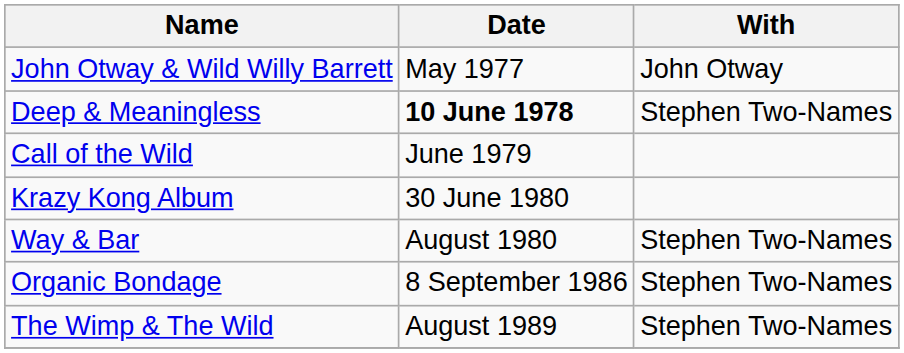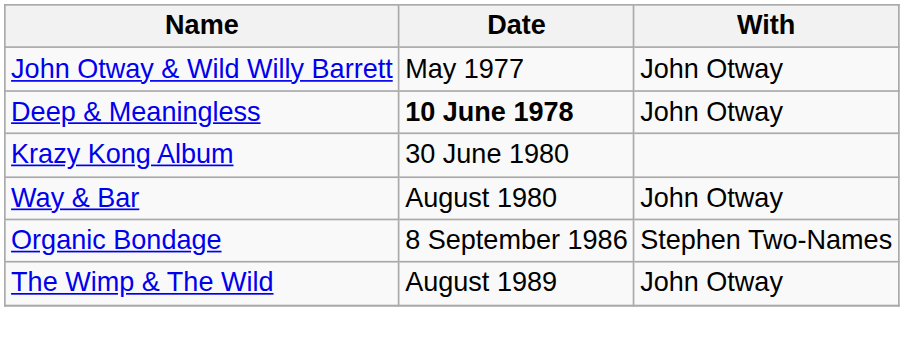Deep & Meaningless | With: Stephen Two-Names -> John Otway
- row: Call of the Wild | June 1979
Way & Bar | With: Stephen Two-Names -> John Otway
The Wimp & The Wild | With: Stephen Two-Names -> John Otway
